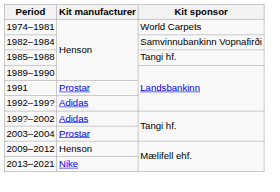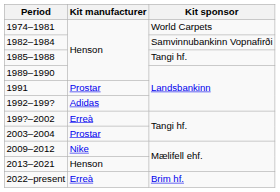199?–2002 | Kit manufacturer: Adidas -> Erreà
2009–2012 | Kit manufacturer: Henson -> Nike
2013–2021 | Kit manufacturer: Nike -> Henson
+ row: 2022–present | Erreà | Brim hf.
